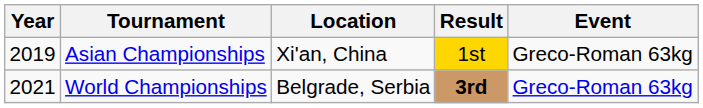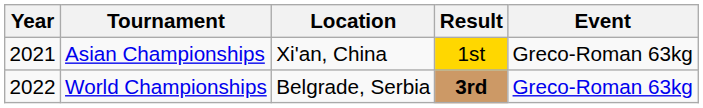Asian Championships | Year: 2019 -> 2021
World Championships | Year: 2021 -> 2022
